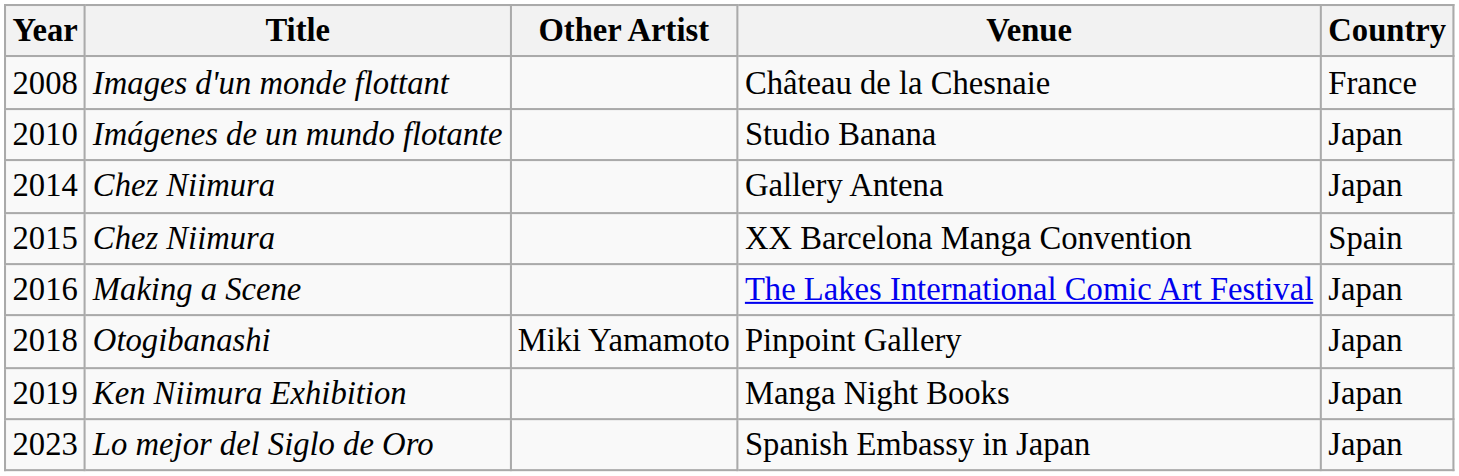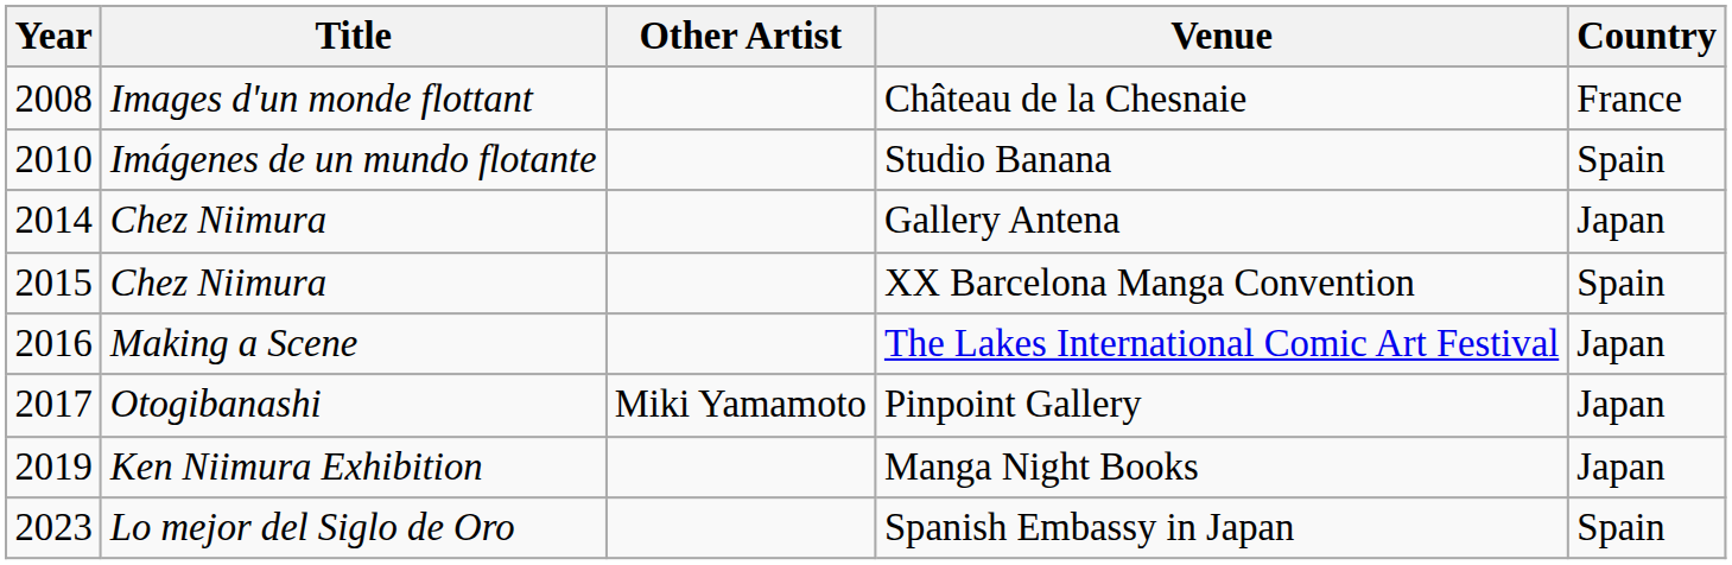Studio Banana | Country: Japan -> Spain
Pinpoint Gallery | Year: 2018 -> 2017
Spanish Embassy in Japan | Country: Japan -> Spain
